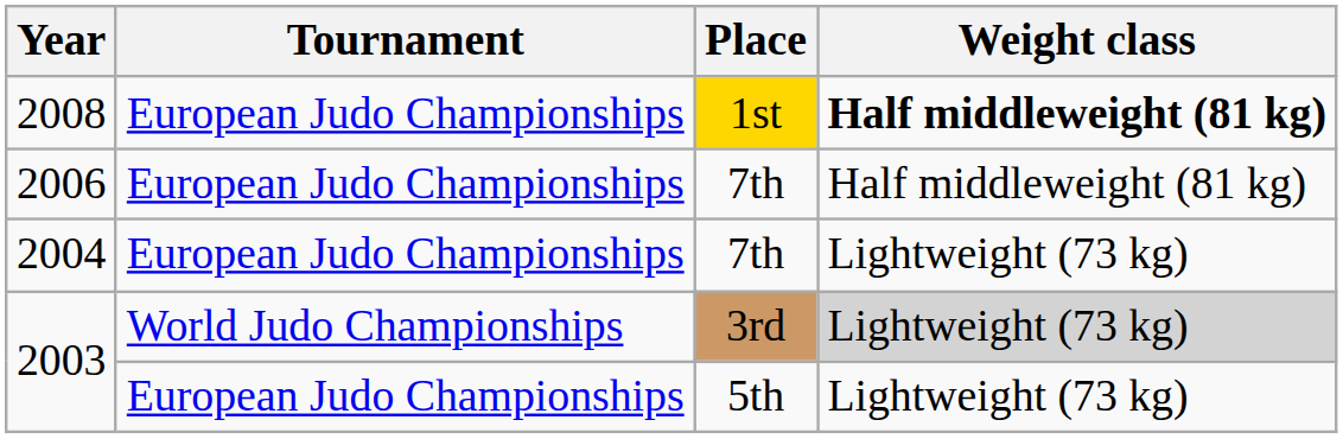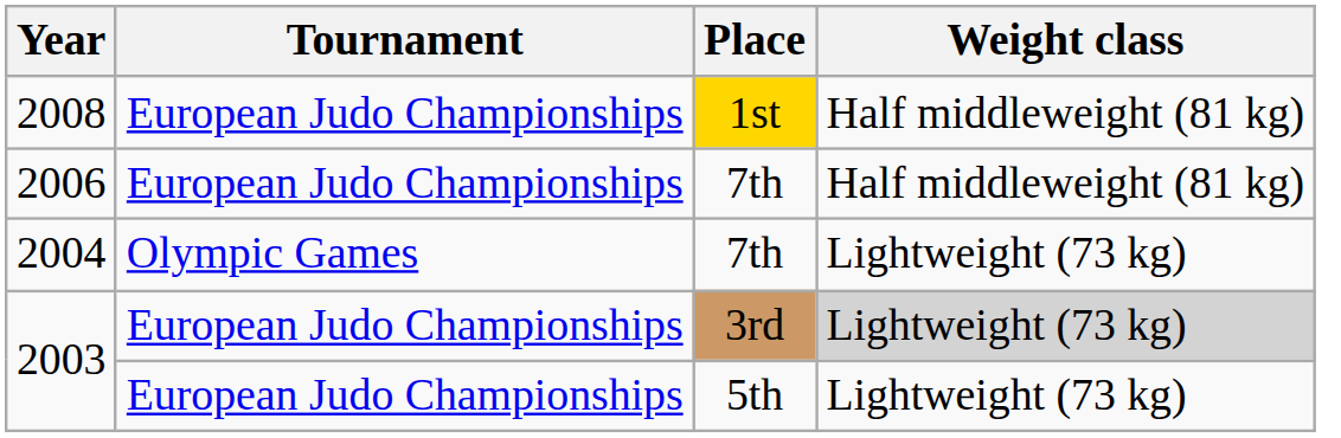2008 | Weight class: bold -> normal
2004 | Tournament: European Judo Championships -> Olympic Games
2003 / 3rd | Tournament: World Judo Championships -> European Judo Championships
